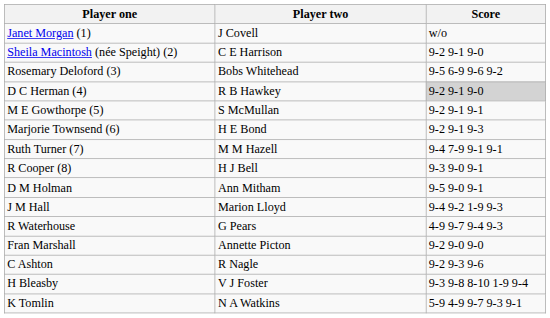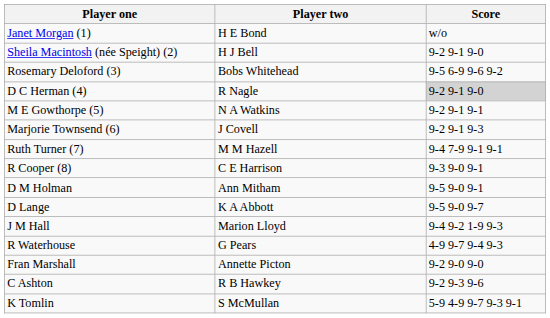Janet Morgan (1) | Player two: J Covell -> H E Bond
Sheila Macintosh (née Speight) (2) | Player two: C E Harrison -> H J Bell
D C Herman (4) | Player two: R B Hawkey -> R Nagle
M E Gowthorpe (5) | Player two: S McMullan -> N A Watkins
Marjorie Townsend (6) | Player two: H E Bond -> J Covell
R Cooper (8) | Player two: H J Bell -> C E Harrison
+ row: D Lange | K A Abbott | 9-5 9-0 9-7
C Ashton | Player two: R Nagle -> R B Hawkey
- row: H Bleasby | V J Foster | 9-3 9-8 8-10 1-9 9-4
K Tomlin | Player two: N A Watkins -> S McMullan
